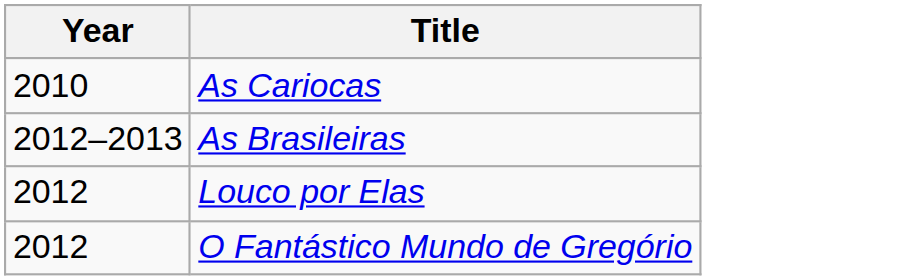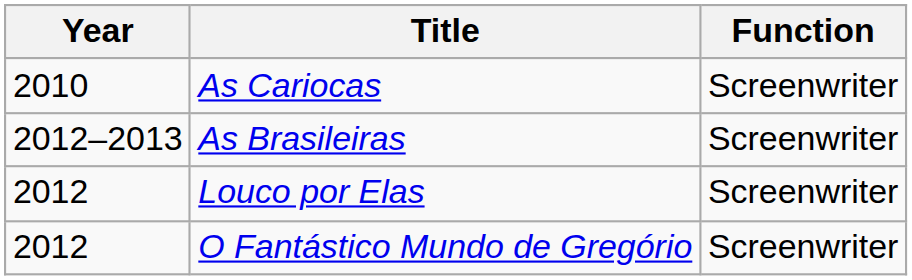+ column: Function | Screenwriter | Screenwriter | Screenwriter | Screenwriter
